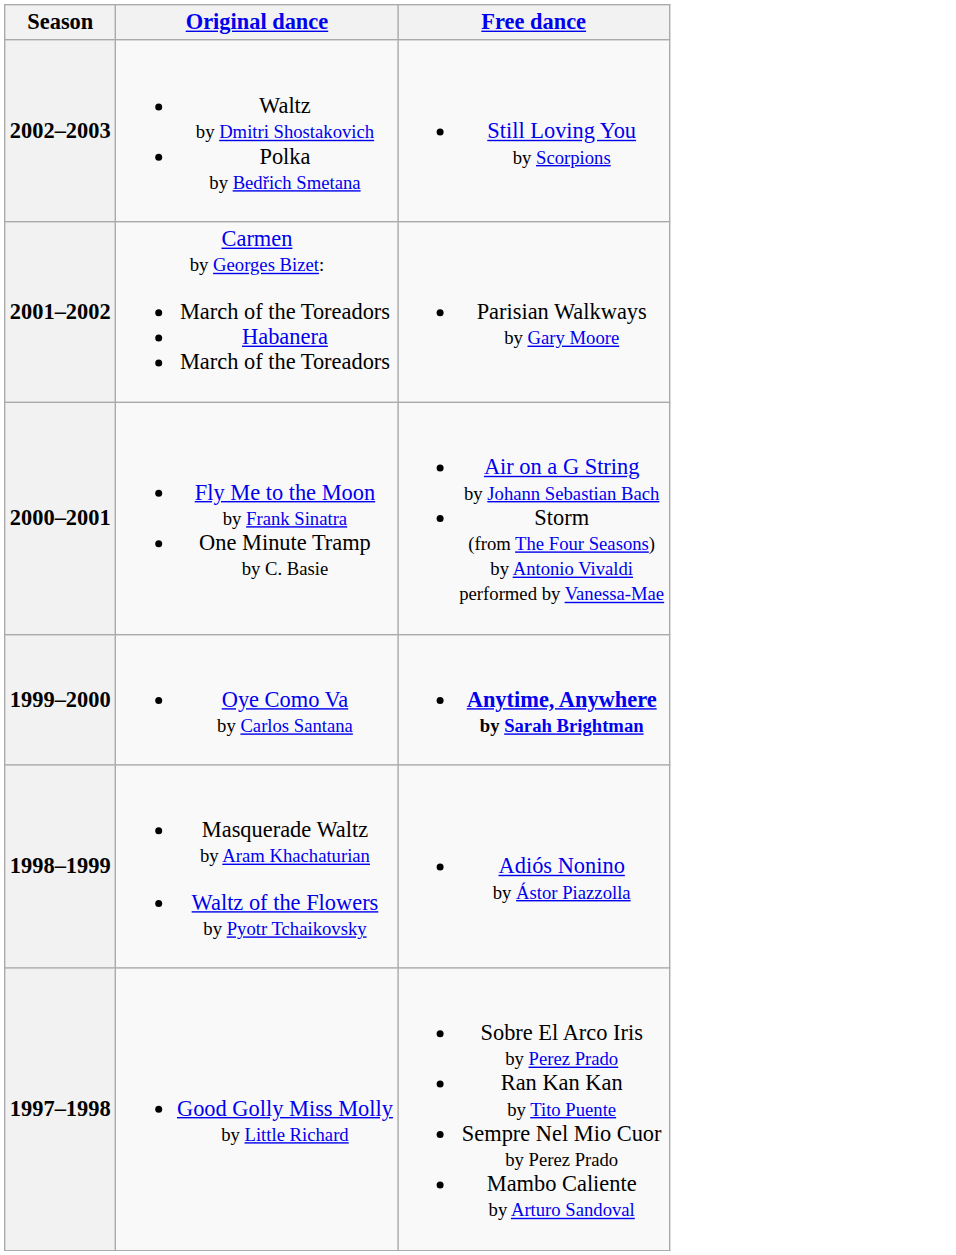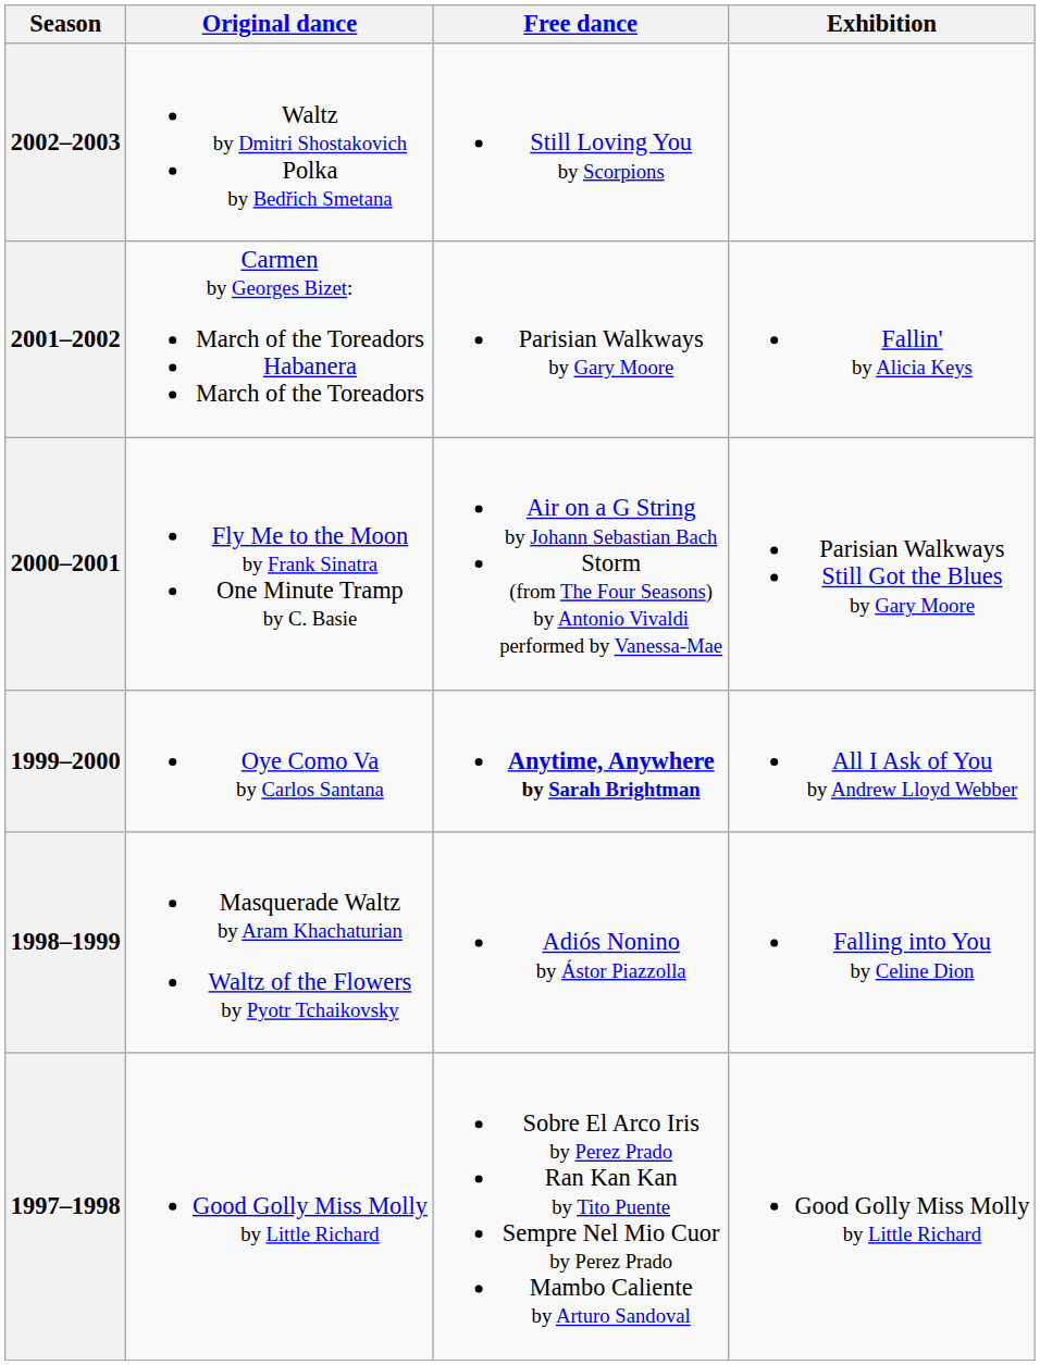+ column: Exhibition | Fallin' by Alicia Keys | Parisian Walkways Still Got the Blues by Gary Moore | All I Ask of You by Andrew Lloyd Webber | Falling into You by Celine Dion | Good Golly Miss Molly by Little Richard
